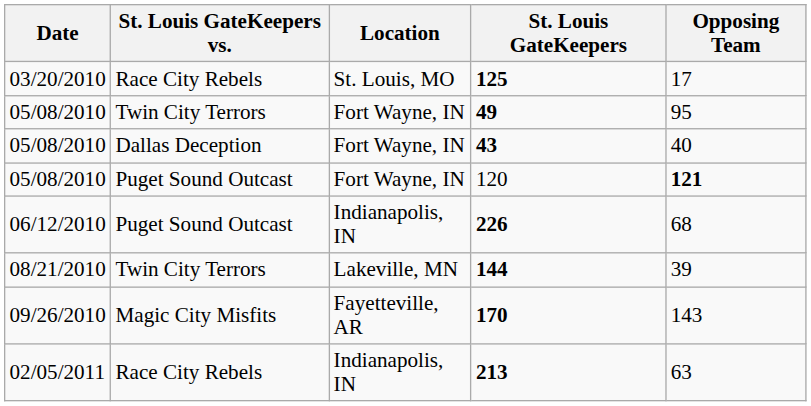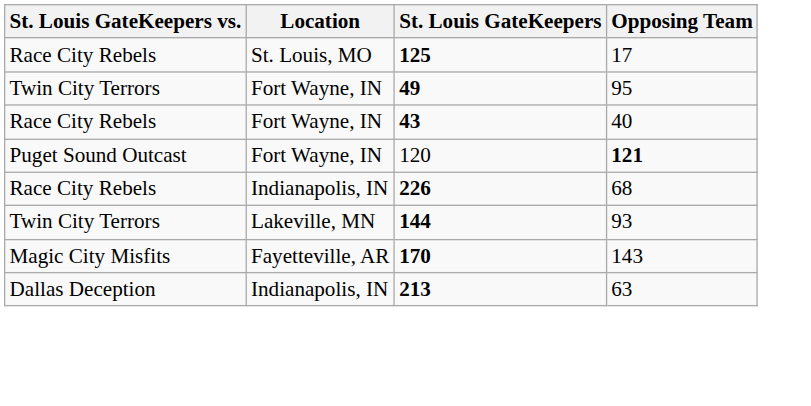- column: Date | 03/20/2010 | 05/08/2010 | 05/08/2010 | 05/08/2010 | 06/12/2010 | 08/21/2010 | 09/26/2010 | 02/05/2011
43 | St. Louis GateKeepers vs.: Dallas Deception -> Race City Rebels
226 | St. Louis GateKeepers vs.: Puget Sound Outcast -> Race City Rebels
144 | Opposing Team: 39 -> 93
213 | St. Louis GateKeepers vs.: Race City Rebels -> Dallas Deception
